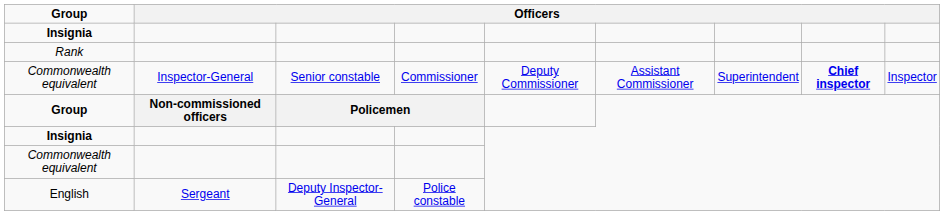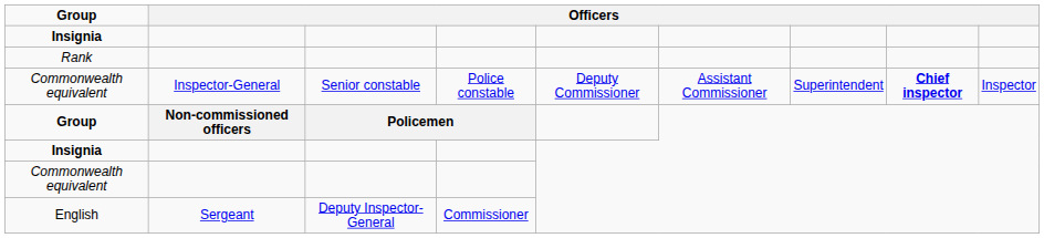Commonwealth equivalent / Inspector-General | column 4: Commissioner -> Police constable
English | column 4: Police constable -> Commissioner
